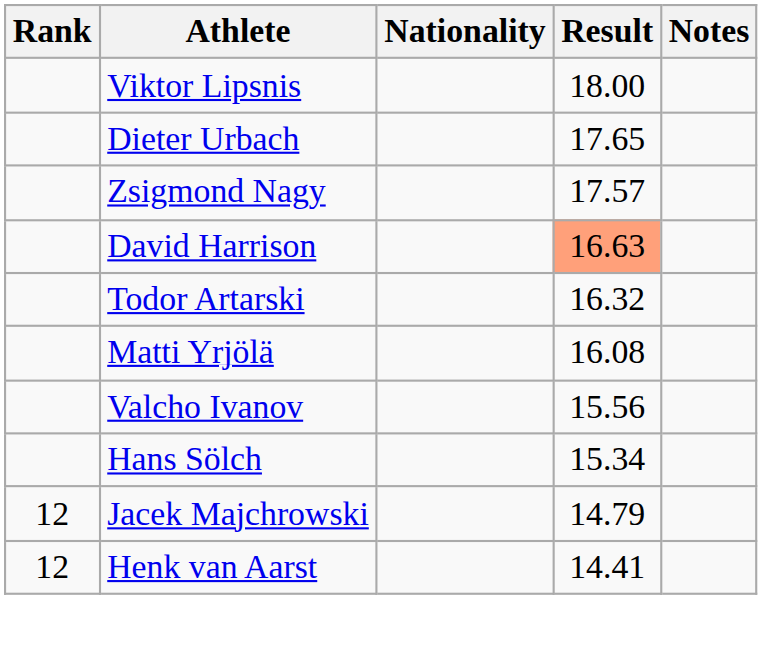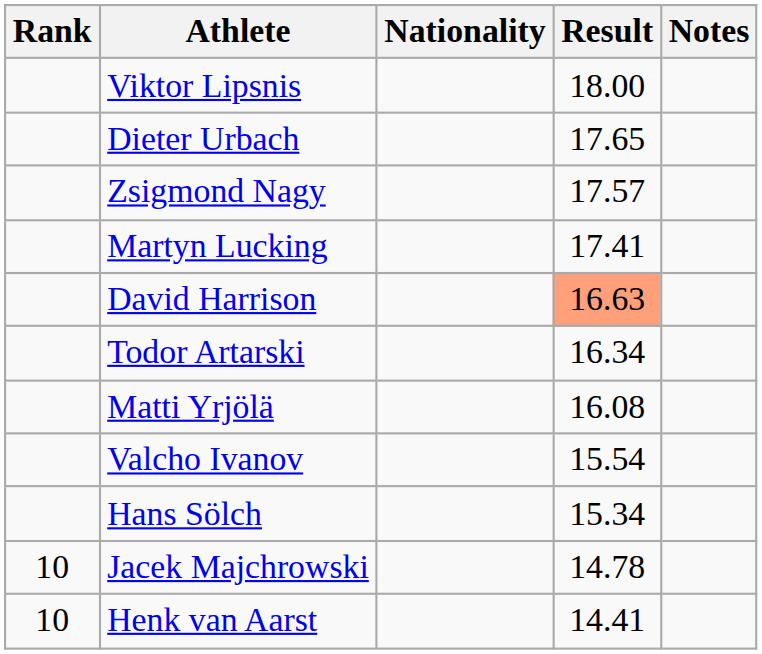+ row: Martyn Lucking | 17.41
Todor Artarski | Result: 16.32 -> 16.34
Valcho Ivanov | Result: 15.56 -> 15.54
Jacek Majchrowski | Rank: 12 -> 10
Jacek Majchrowski | Result: 14.79 -> 14.78
Henk van Aarst | Rank: 12 -> 10
